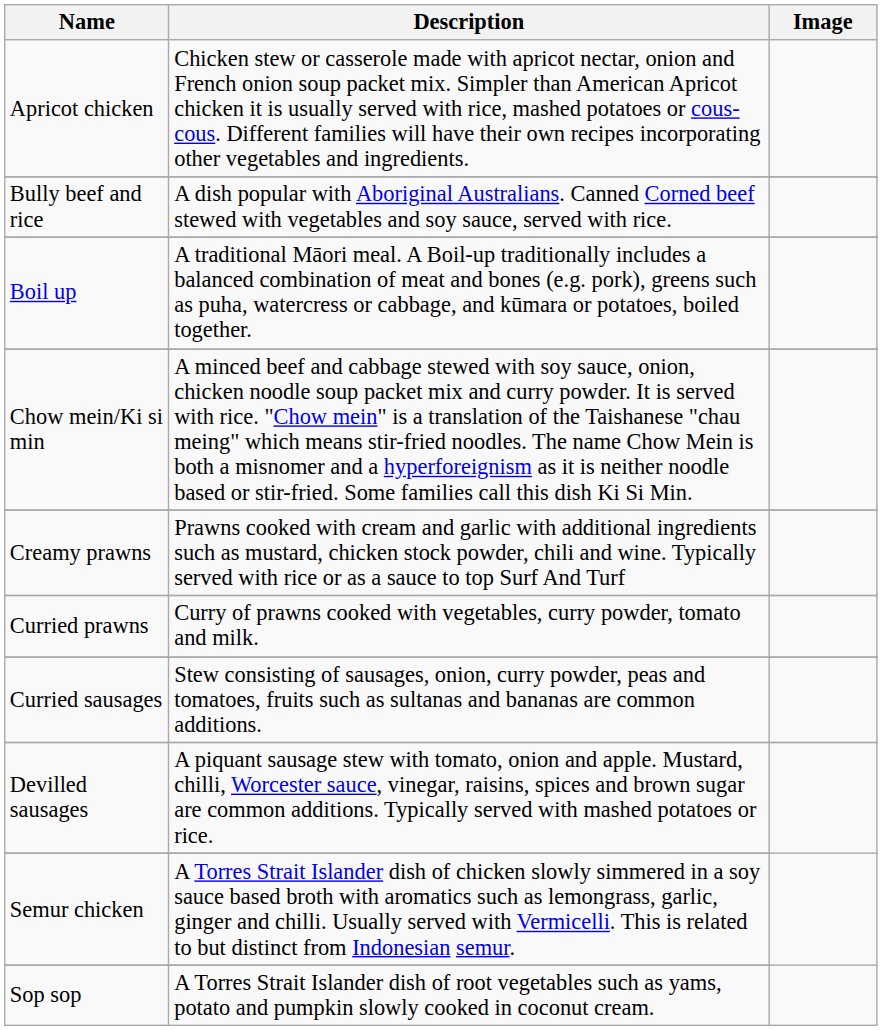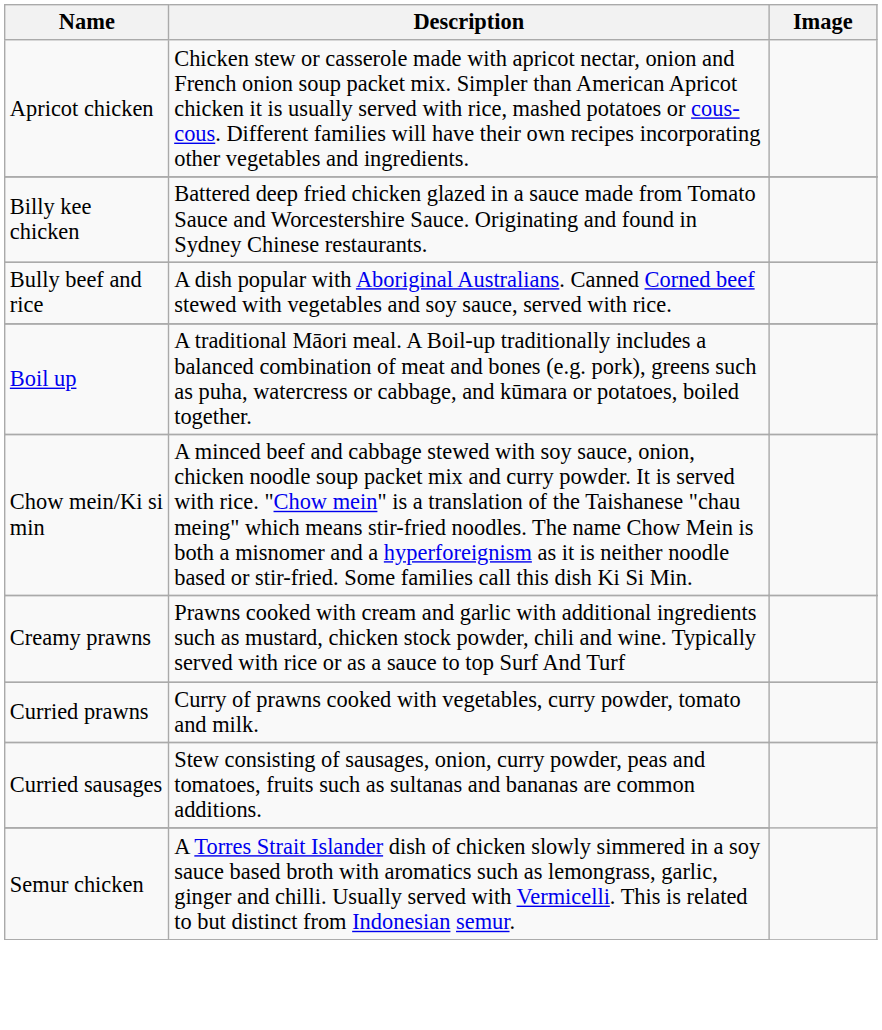+ row: Billy kee chicken | Battered deep fried chicken glazed in a sauce made from Tomato Sauce and Worcestershire Sauce. Originating and found in Sydney Chinese restaurants.
- row: Devilled sausages | A piquant sausage stew with tomato, onion and apple. Mustard, chilli, Worcester sauce, vinegar, raisins, spices and brown sugar are common additions. Typically served with mashed potatoes or rice.
- row: Sop sop | A Torres Strait Islander dish of root vegetables such as yams, potato and pumpkin slowly cooked in coconut cream.
